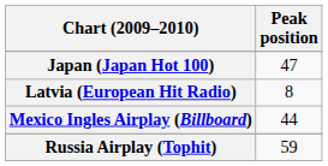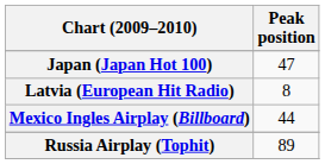Russia Airplay (Tophit) | Peak position: 59 -> 89
